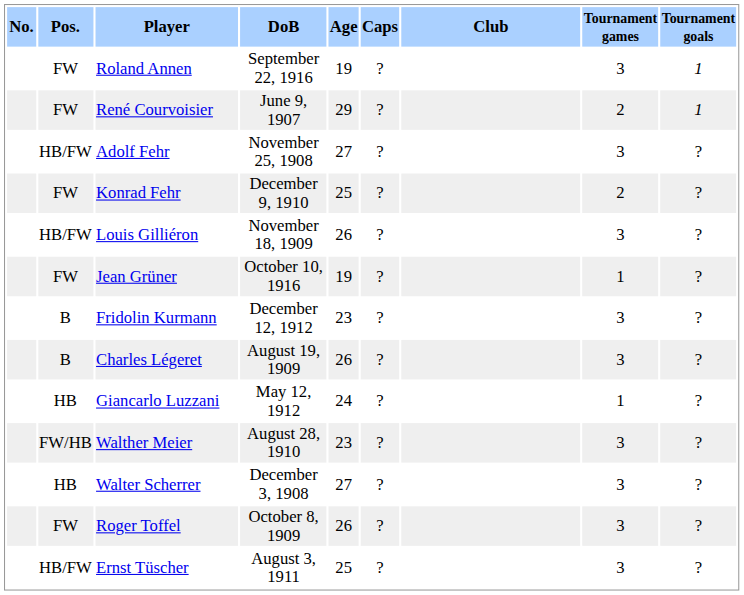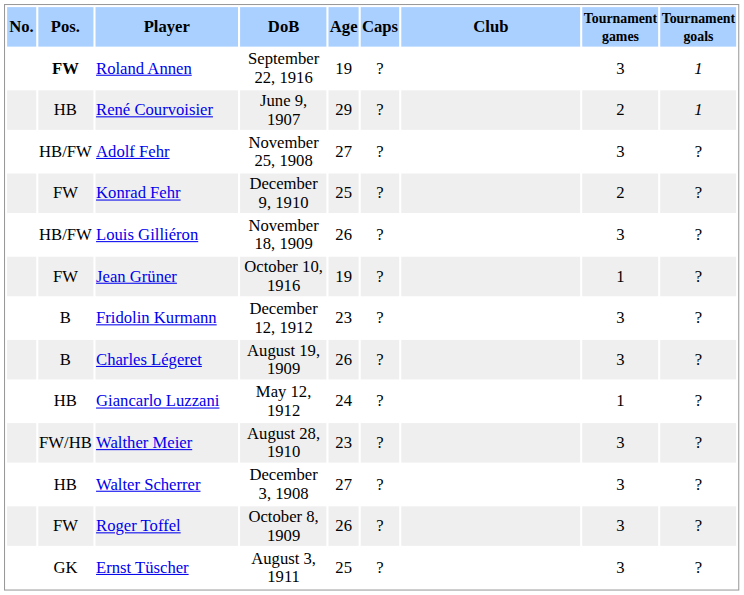Roland Annen | Pos.: normal -> bold
René Courvoisier | Pos.: FW -> HB
Ernst Tüscher | Pos.: HB/FW -> GK
